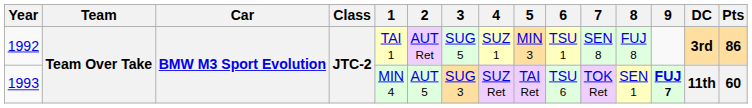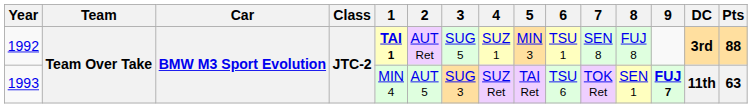1992 | 1: normal -> bold
1992 | Pts: 86 -> 88
1993 | Pts: 60 -> 63
